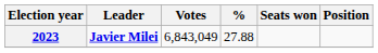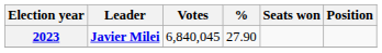2023 | Votes: 6,843,049 -> 6,840,045
2023 | %: 27.88 -> 27.90
